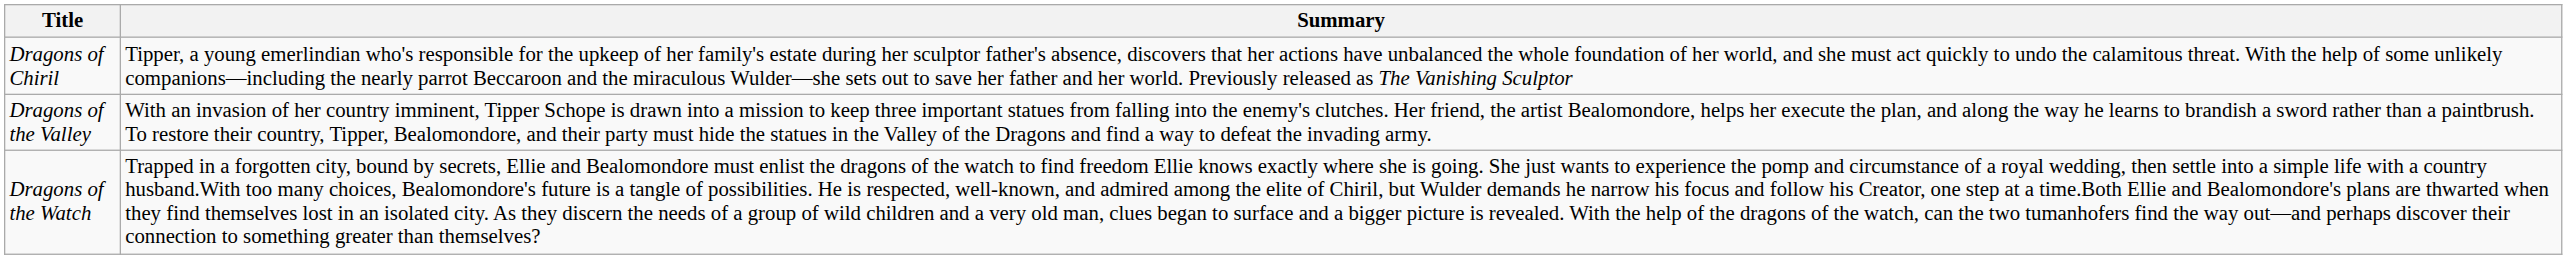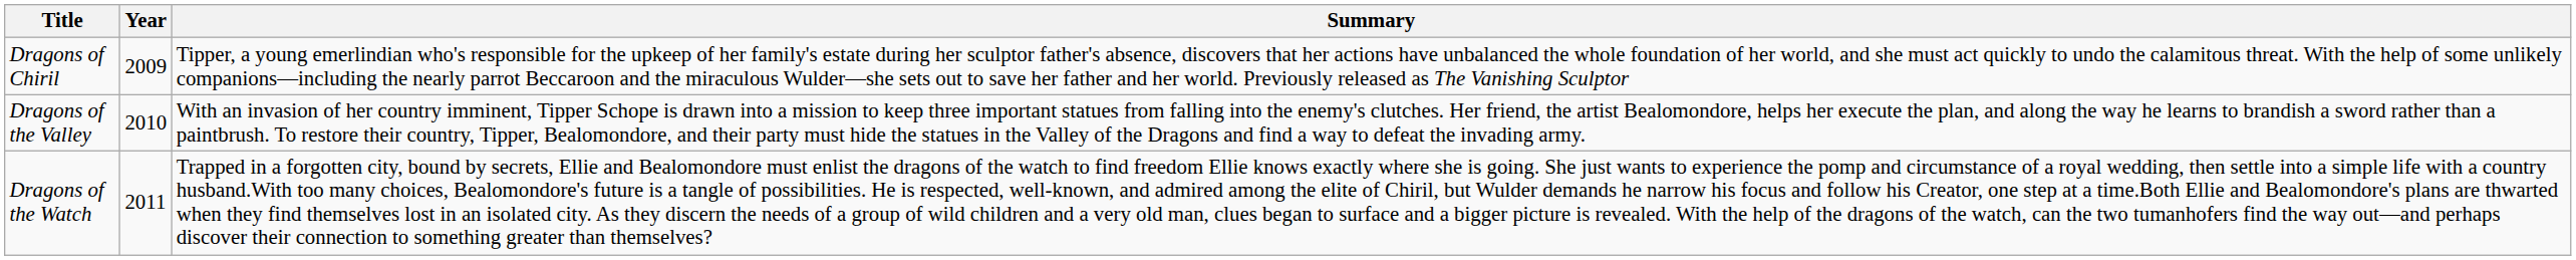+ column: Year | 2009 | 2010 | 2011
